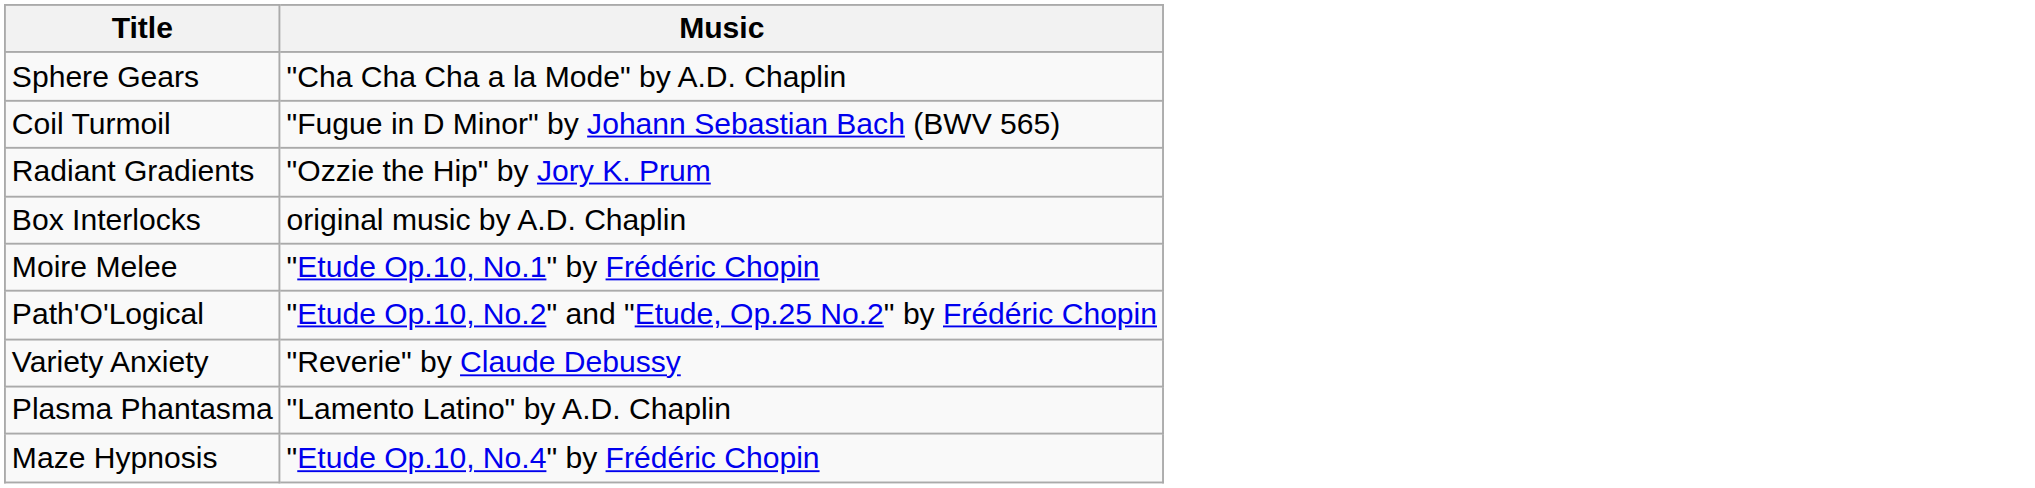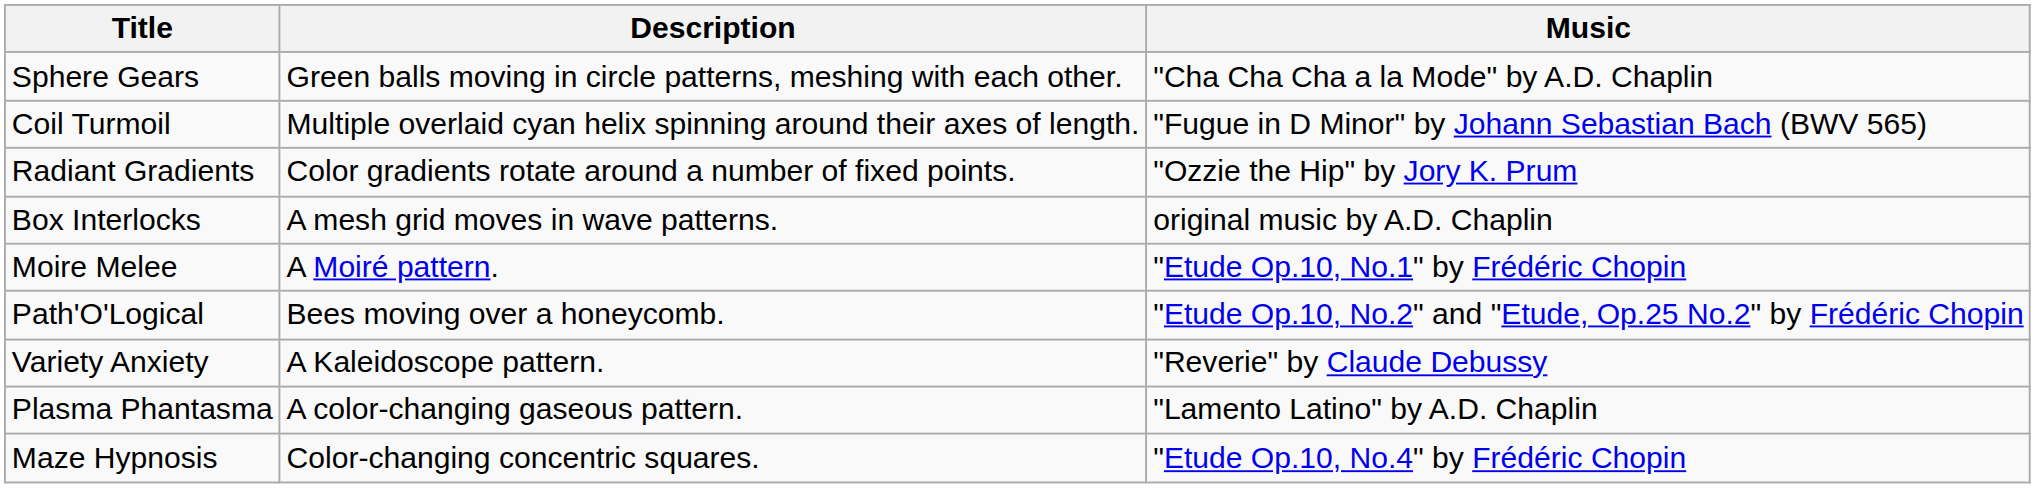+ column: Description | Green balls moving in circle patterns, meshing with each other. | Multiple overlaid cyan helix spinning around their axes of length. | Color gradients rotate around a number of fixed points. | A mesh grid moves in wave patterns. | A Moiré pattern. | Bees moving over a honeycomb. | A Kaleidoscope pattern. | A color-changing gaseous pattern. | Color-changing concentric squares.
